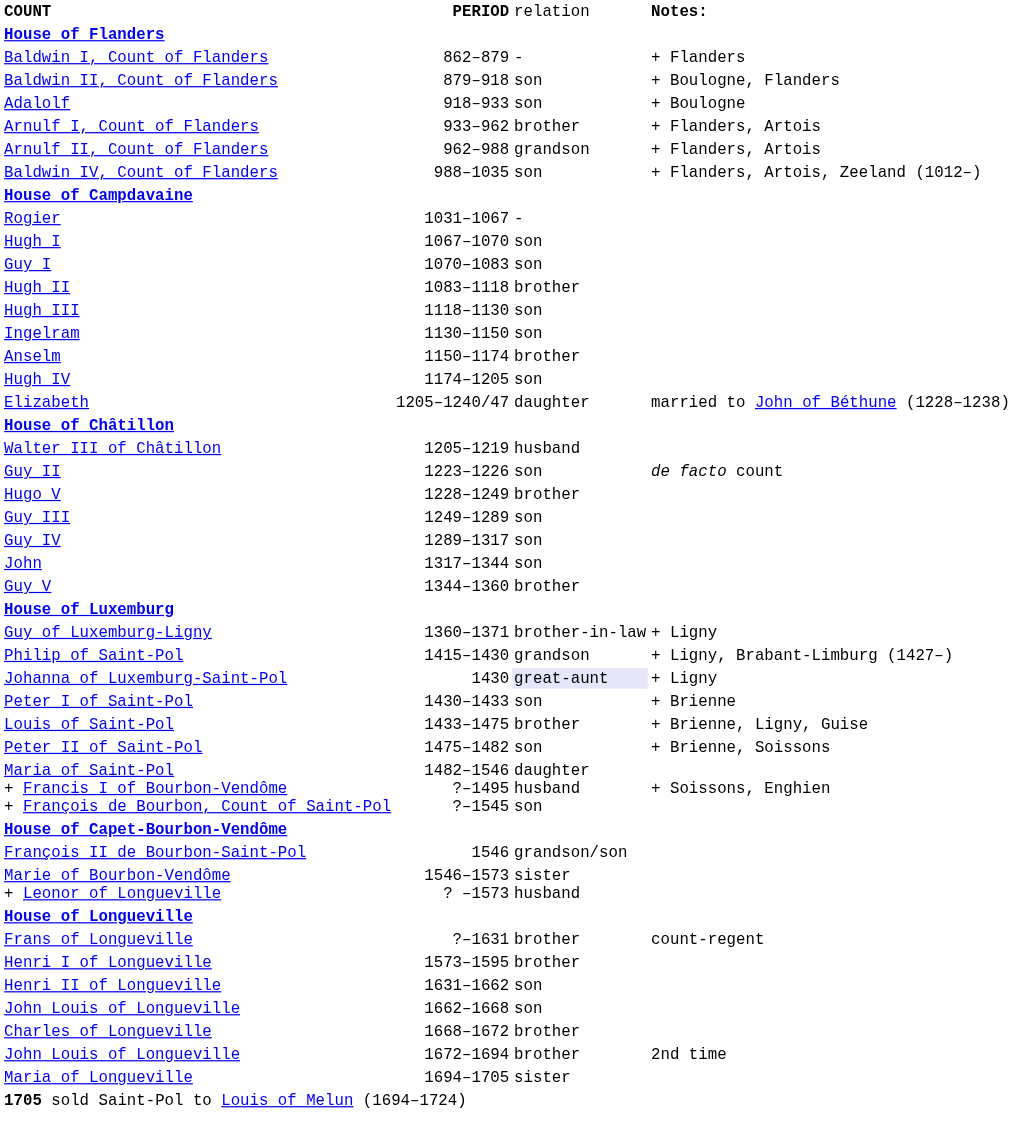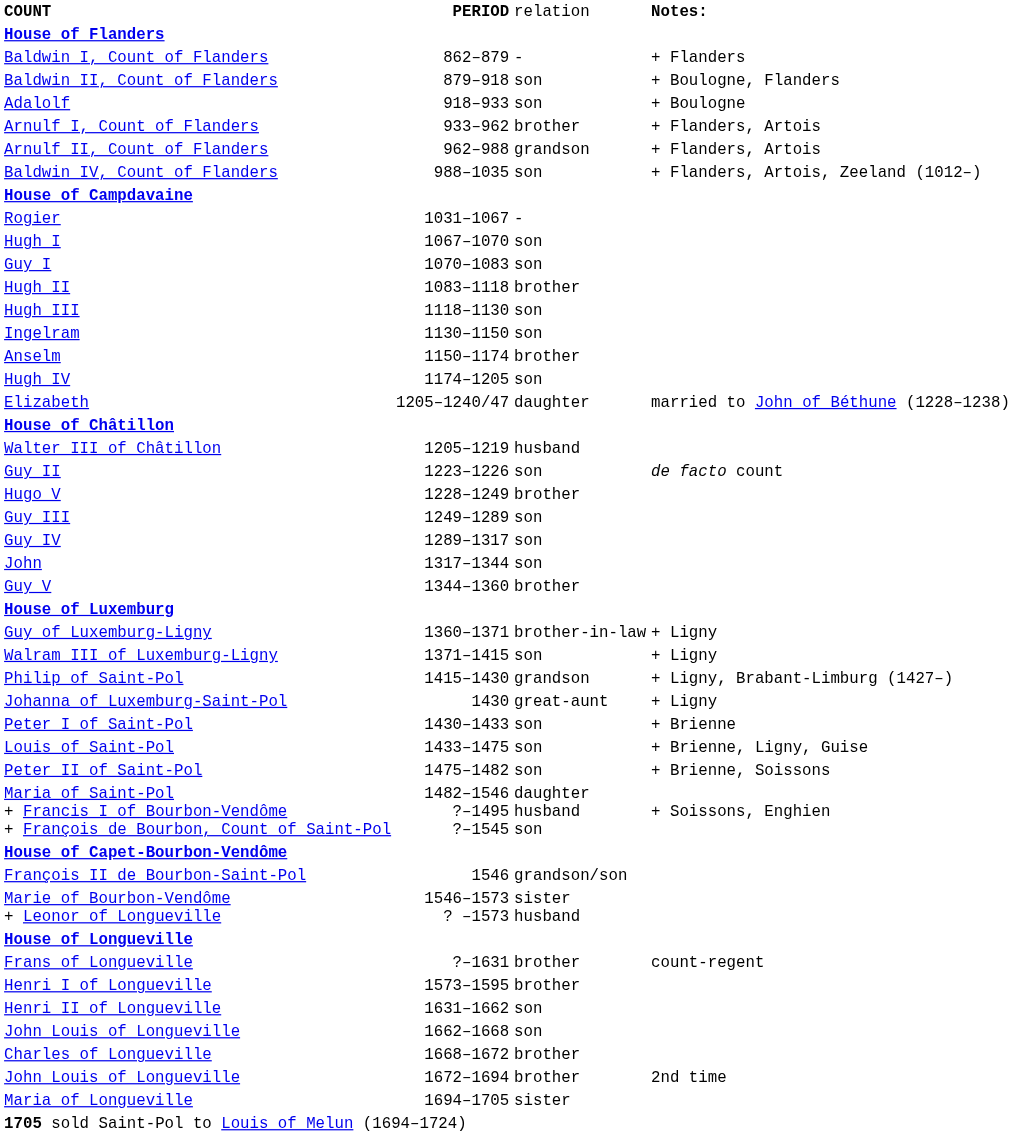+ row: Walram III of Luxemburg-Ligny | 1371–1415 | son | + Ligny
Johanna of Luxemburg-Saint-Pol | column 3: lavender background -> no background
Louis of Saint-Pol | column 3: brother -> son
